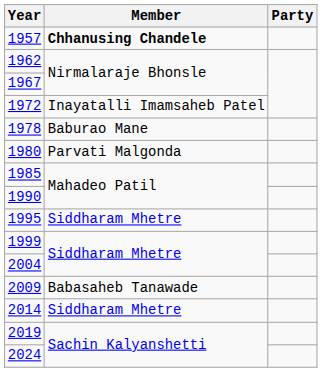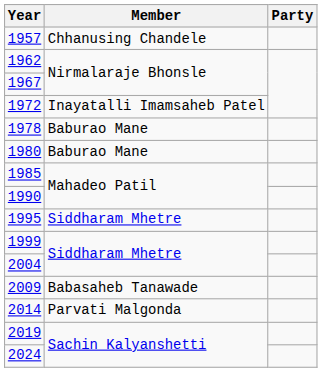1957 | Member: bold -> normal
1980 | Member: Parvati Malgonda -> Baburao Mane
2014 | Member: Siddharam Mhetre -> Parvati Malgonda
